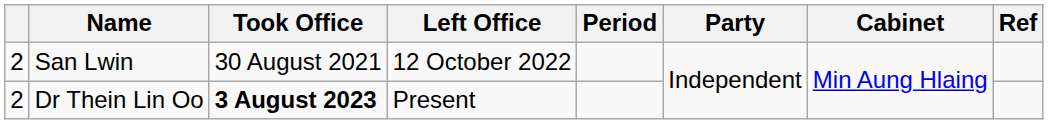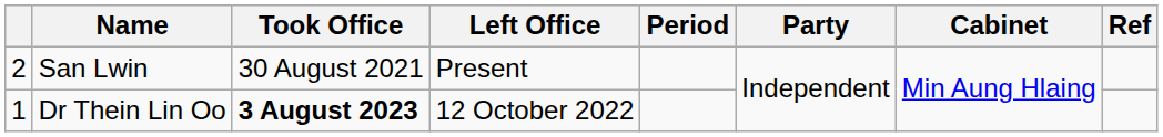San Lwin | Left Office: 12 October 2022 -> Present
Dr Thein Lin Oo | column 1: 2 -> 1
Dr Thein Lin Oo | Left Office: Present -> 12 October 2022
